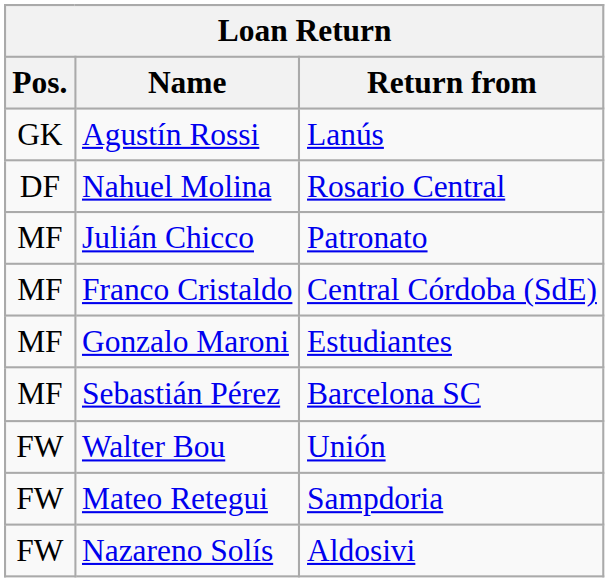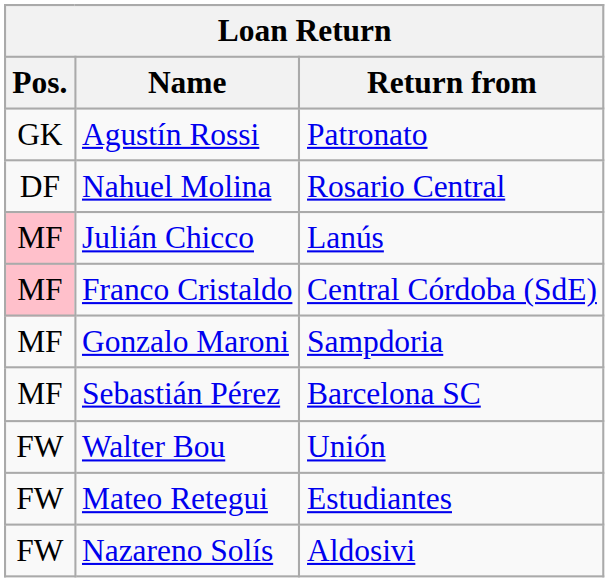Agustín Rossi | Return from: Lanús -> Patronato
Julián Chicco | Pos.: no background -> pink background
Julián Chicco | Return from: Patronato -> Lanús
Franco Cristaldo | Pos.: no background -> pink background
Gonzalo Maroni | Return from: Estudiantes -> Sampdoria
Mateo Retegui | Return from: Sampdoria -> Estudiantes
